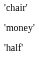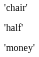rows swapped: 'half' <-> 'money'
